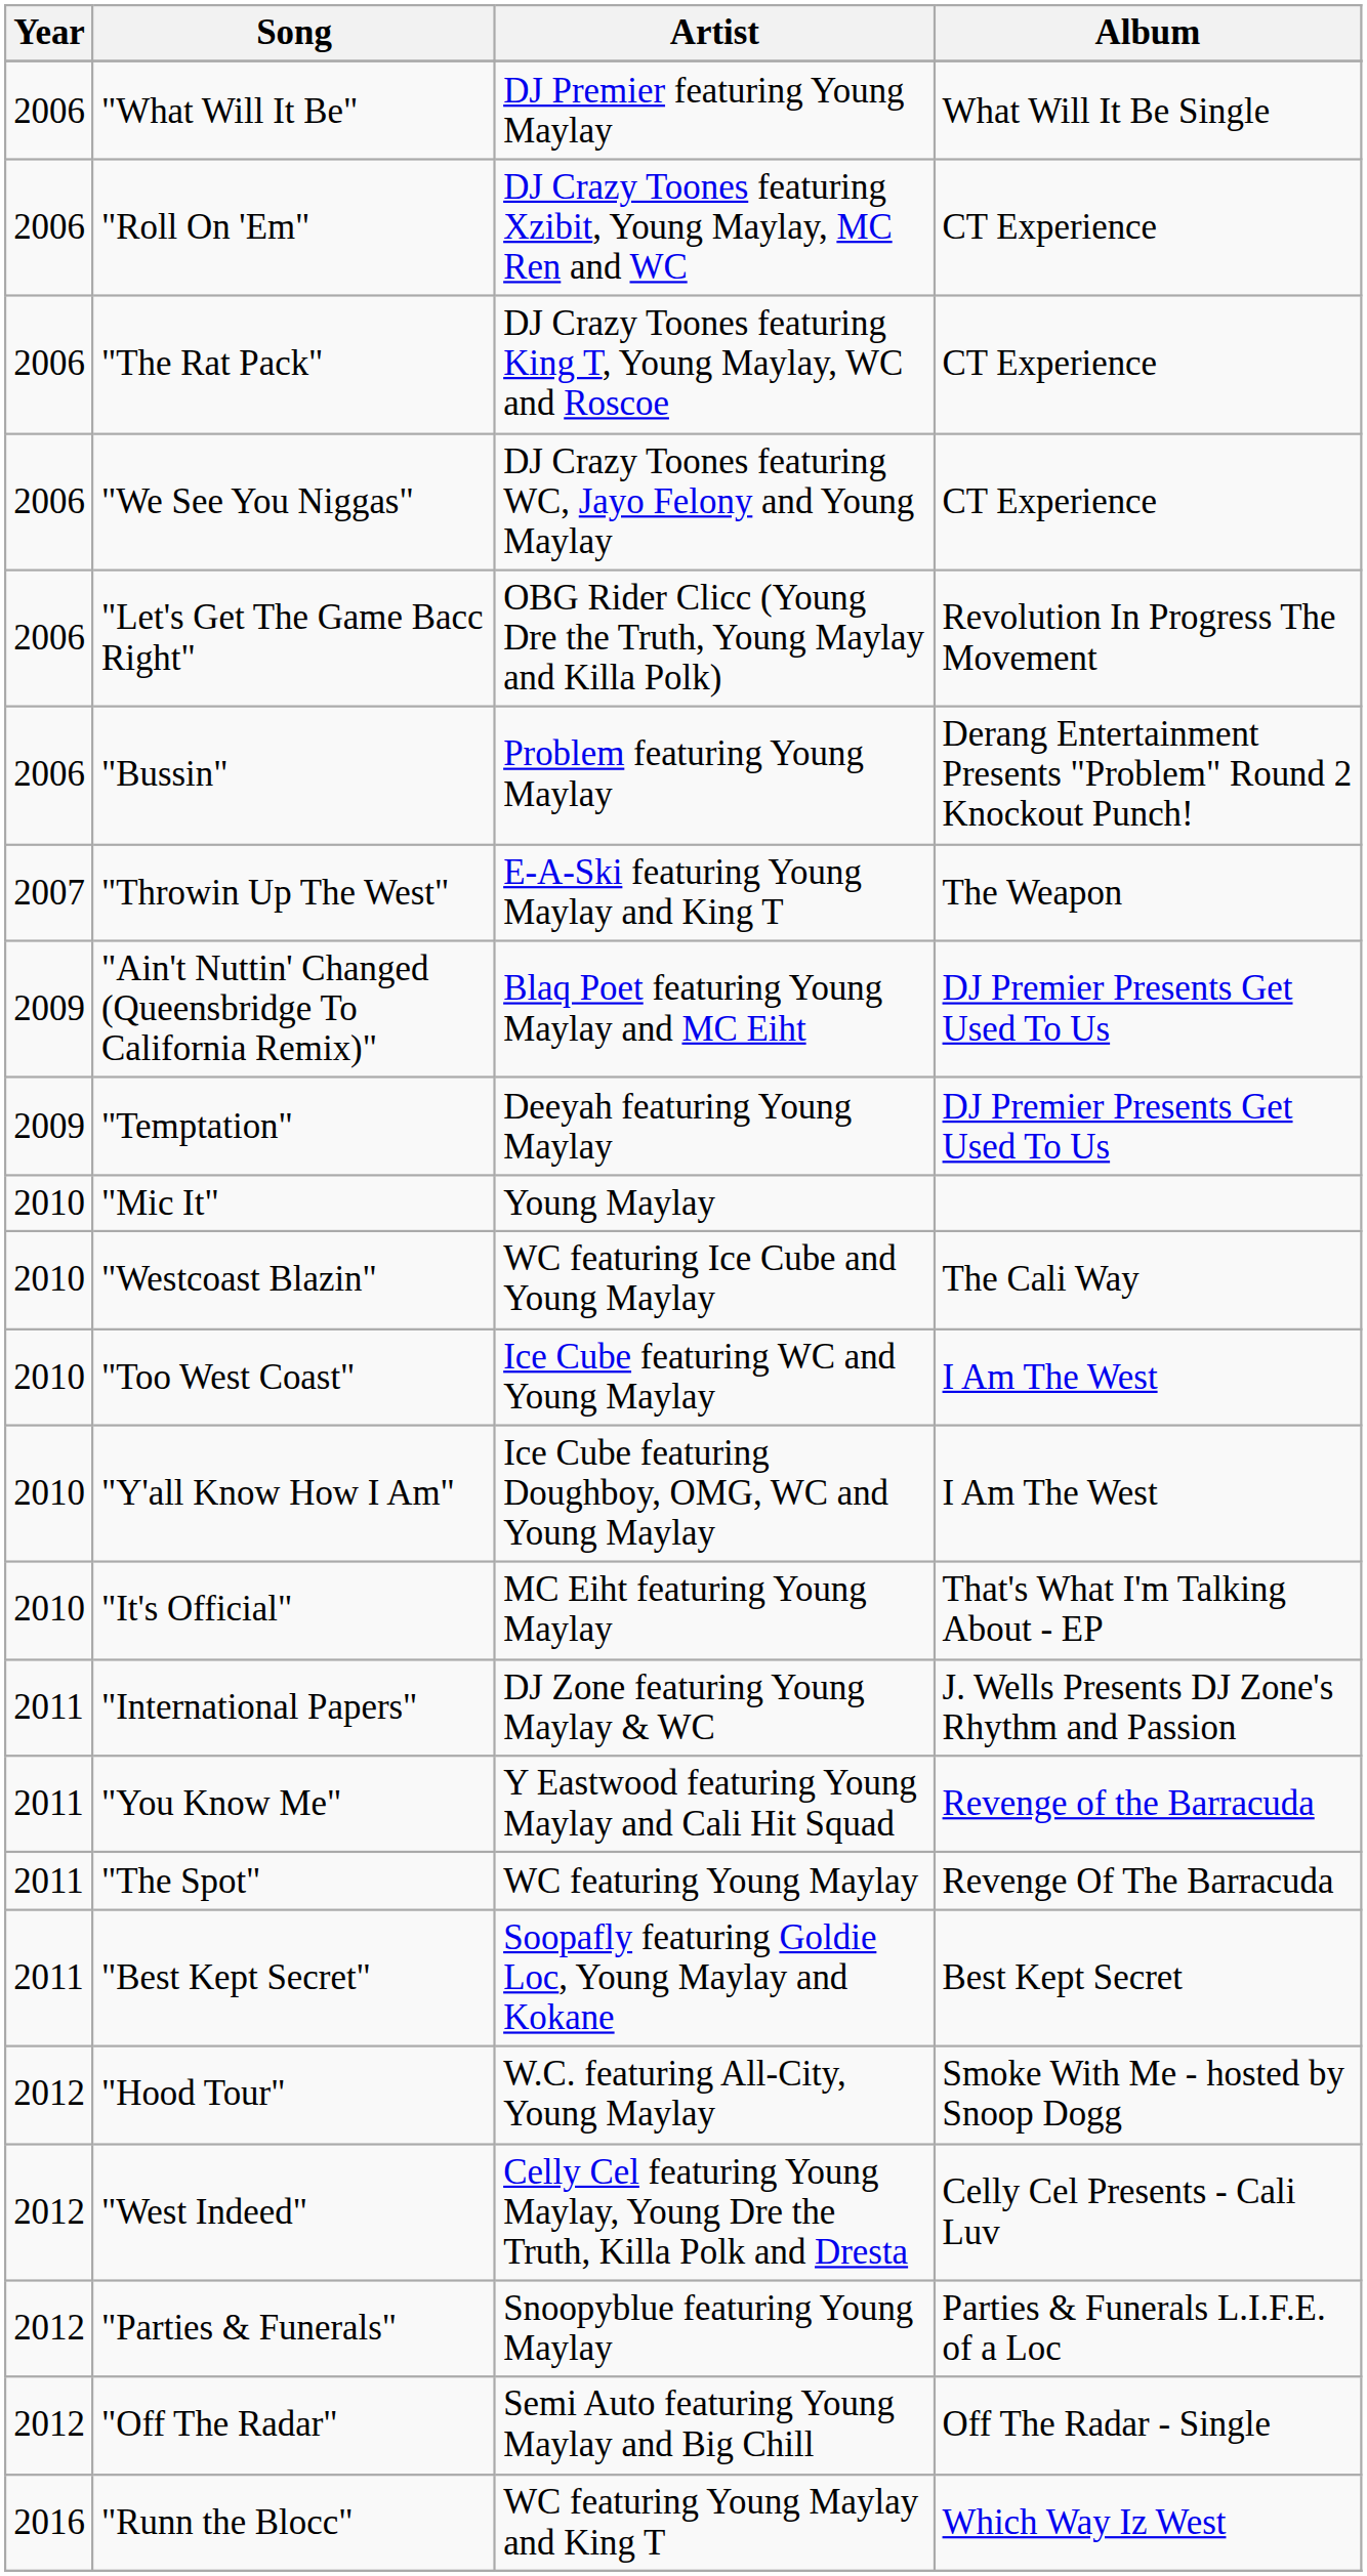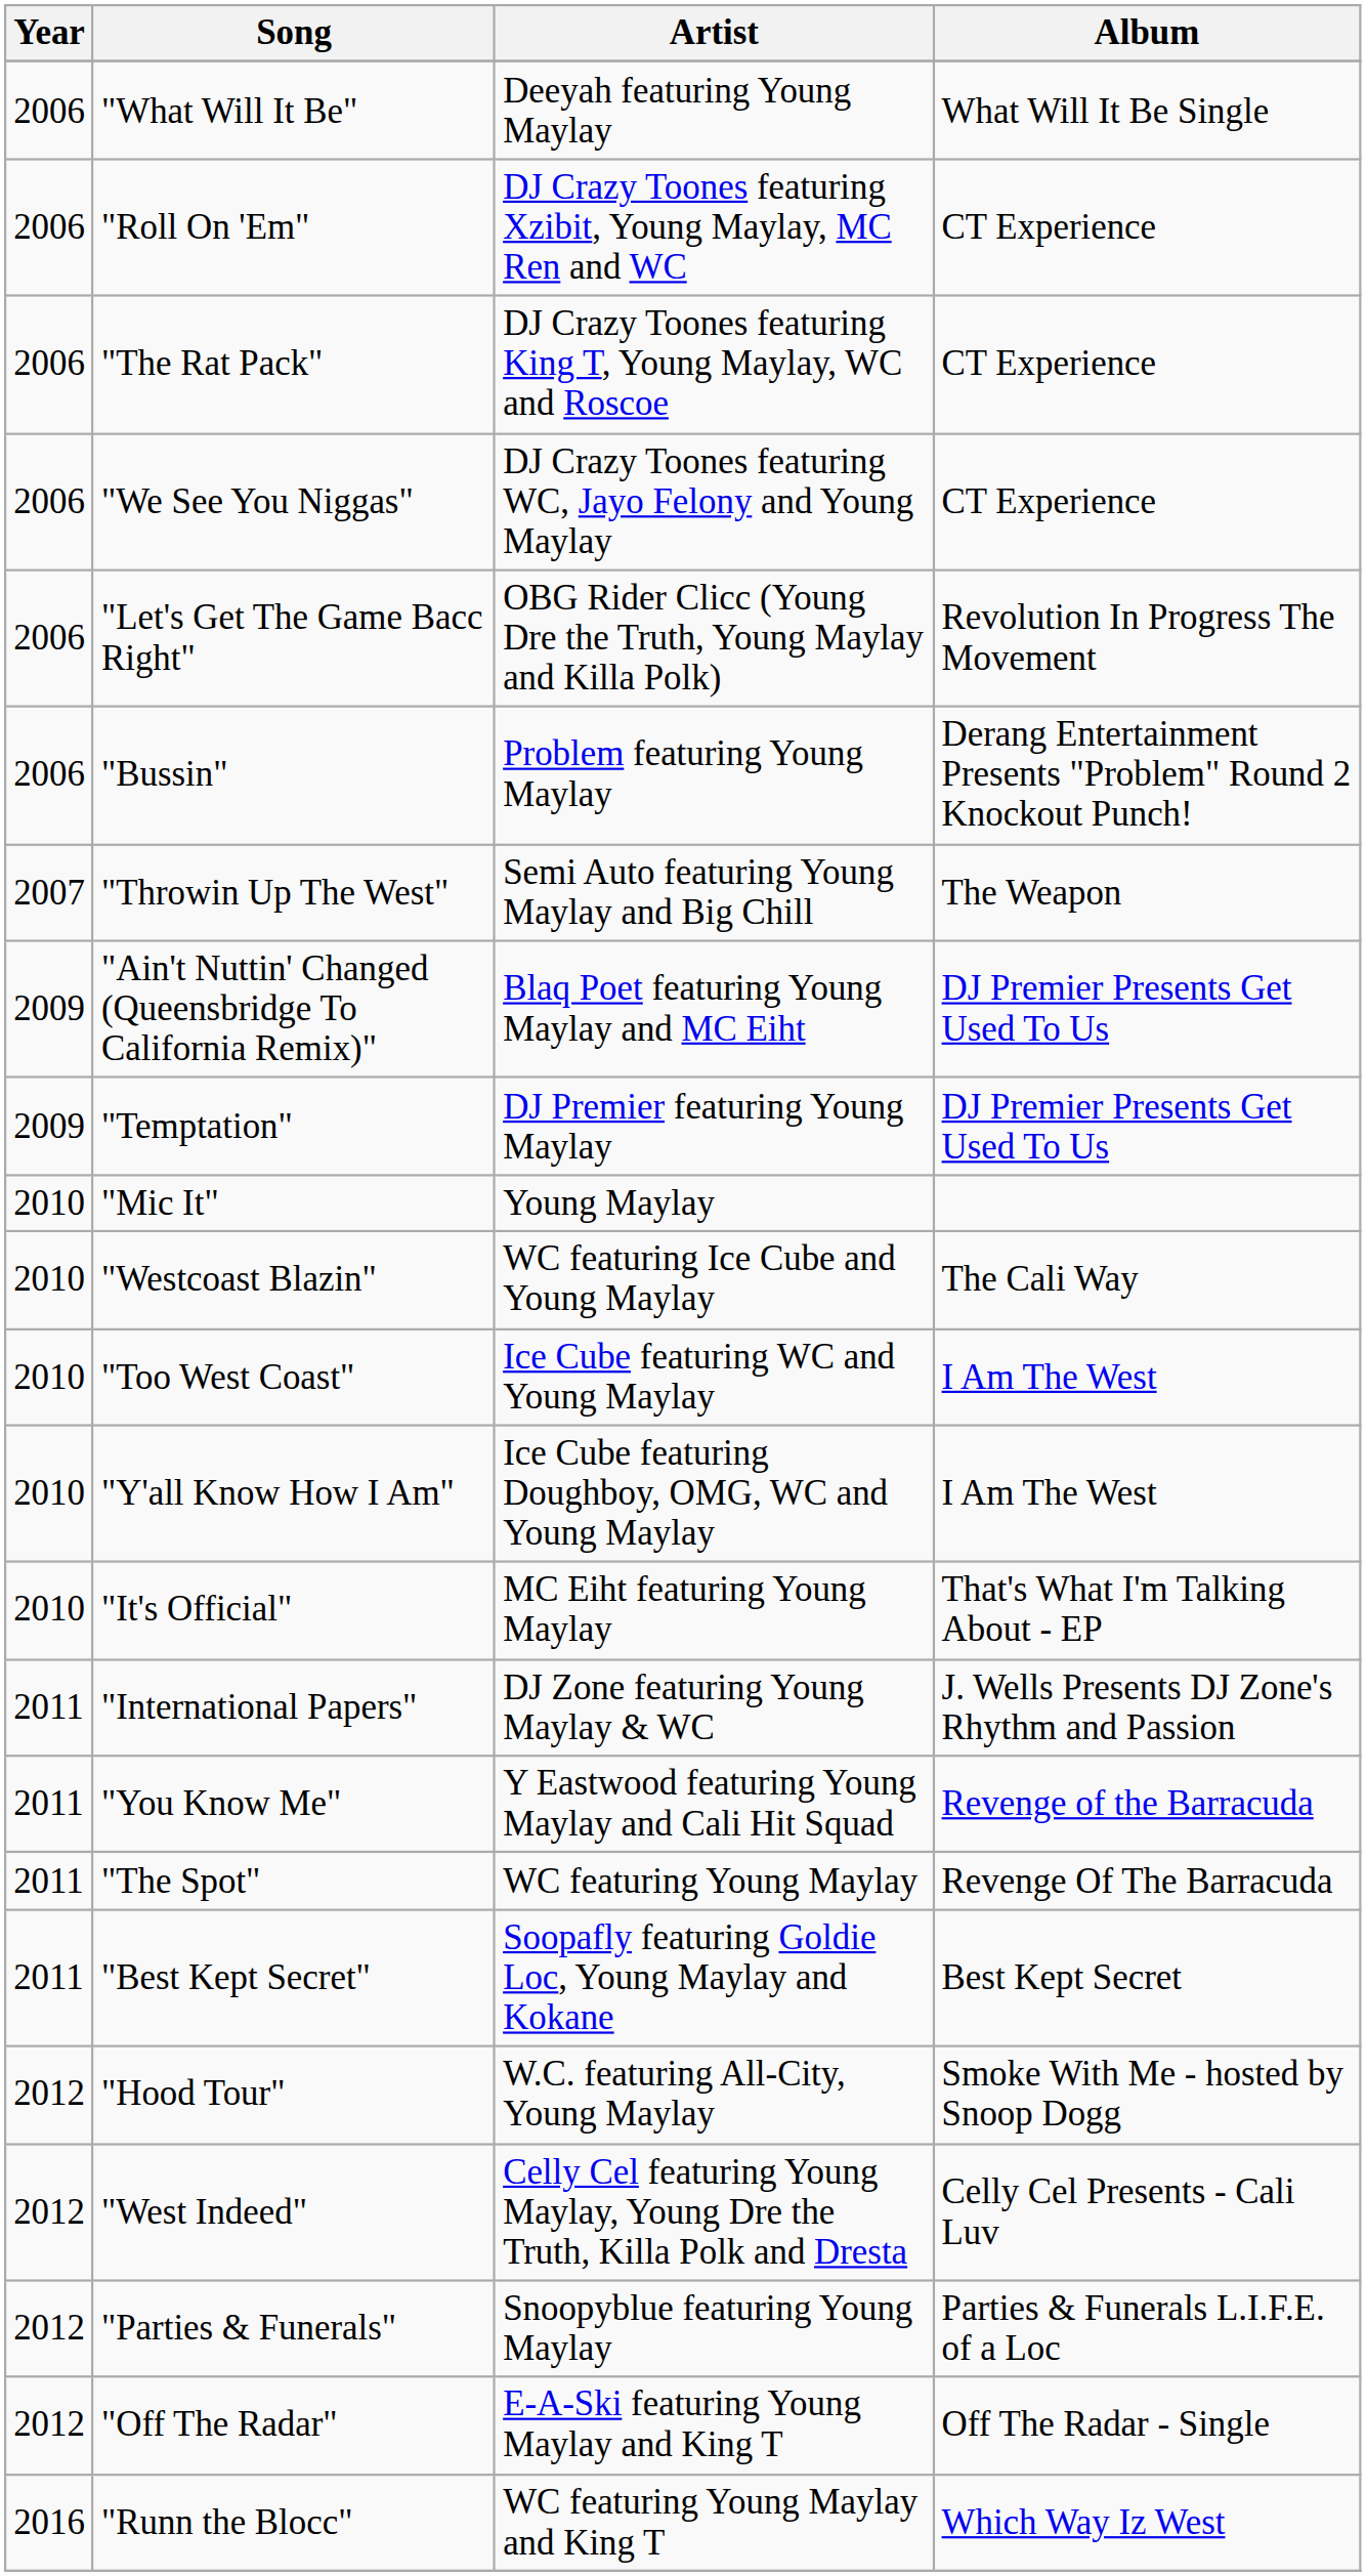"What Will It Be" | Artist: DJ Premier featuring Young Maylay -> Deeyah featuring Young Maylay
"Throwin Up The West" | Artist: E-A-Ski featuring Young Maylay and King T -> Semi Auto featuring Young Maylay and Big Chill
"Temptation" | Artist: Deeyah featuring Young Maylay -> DJ Premier featuring Young Maylay
"Off The Radar" | Artist: Semi Auto featuring Young Maylay and Big Chill -> E-A-Ski featuring Young Maylay and King T
